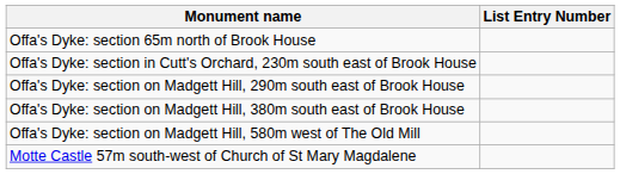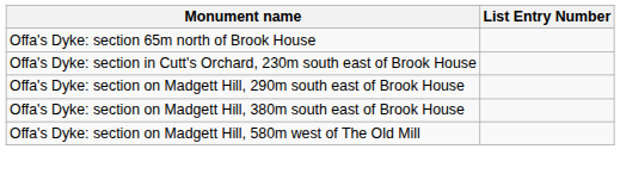- row: Motte Castle 57m south-west of Church of St Mary Magdalene
